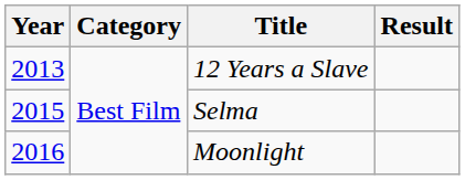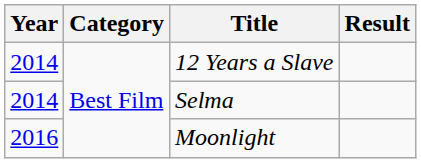12 Years a Slave | Year: 2013 -> 2014
Selma | Year: 2015 -> 2014
